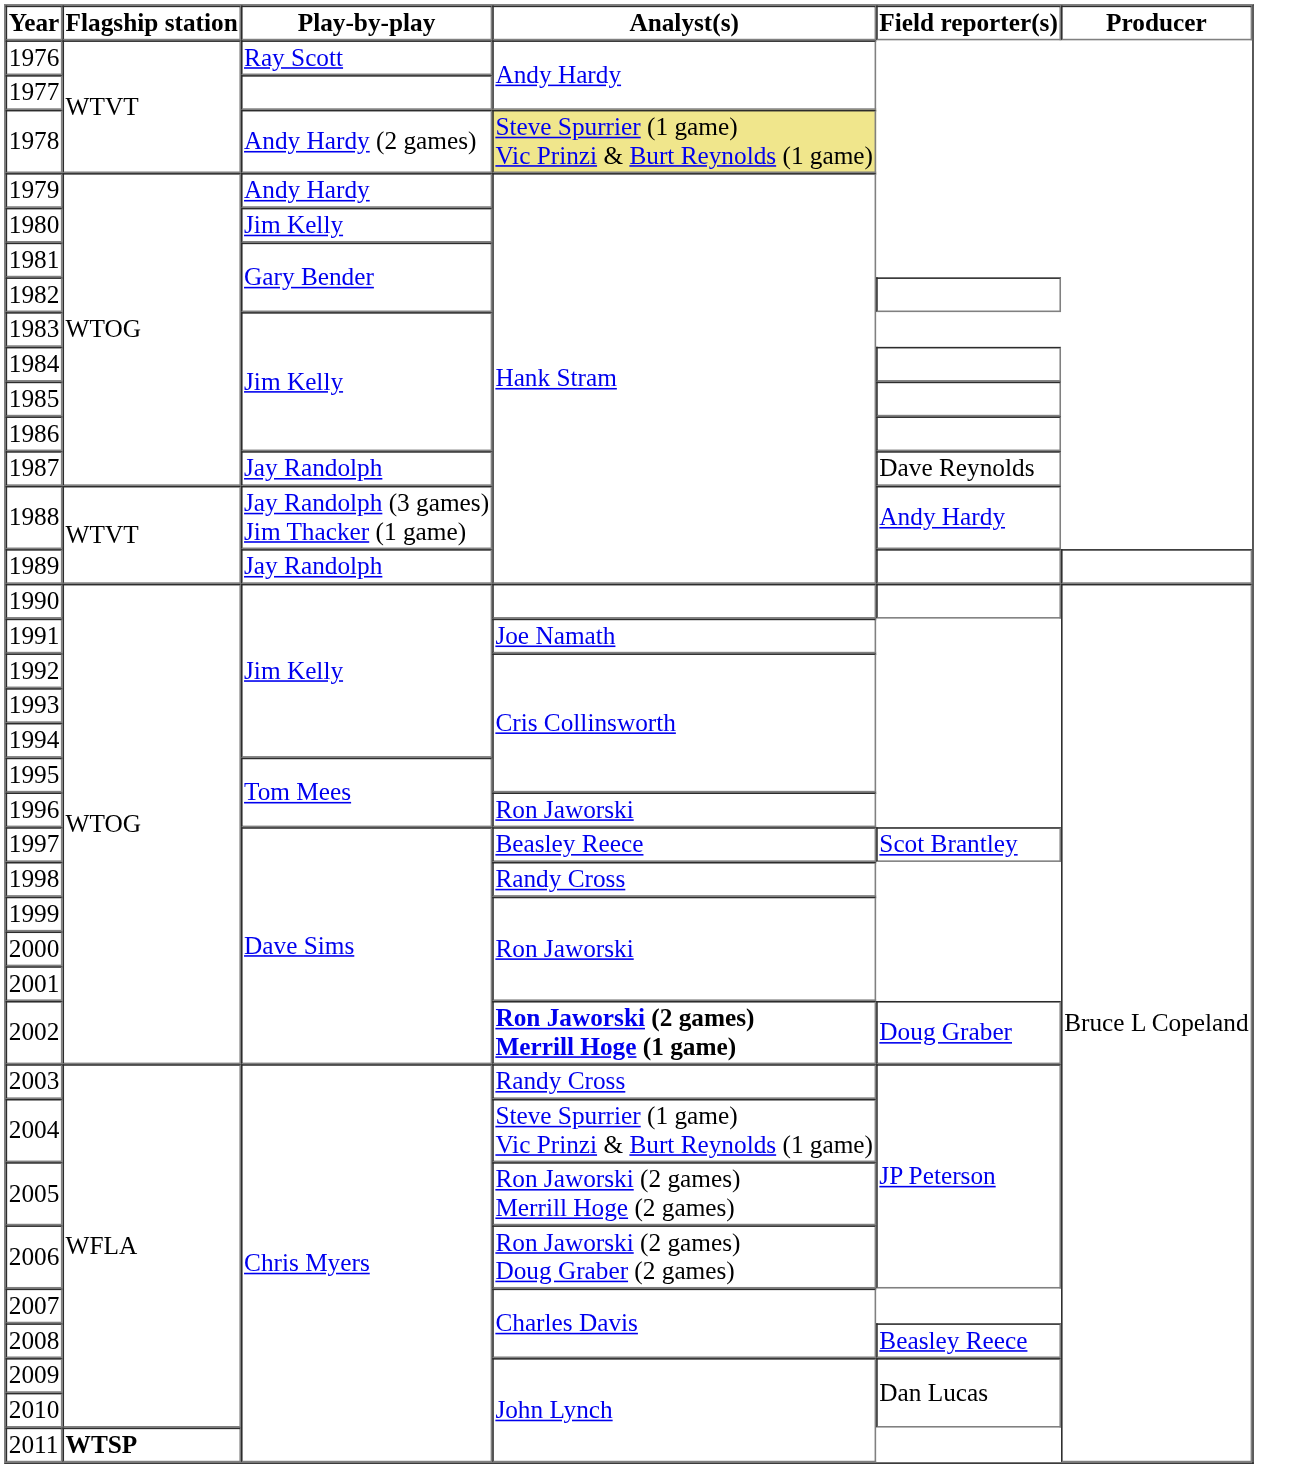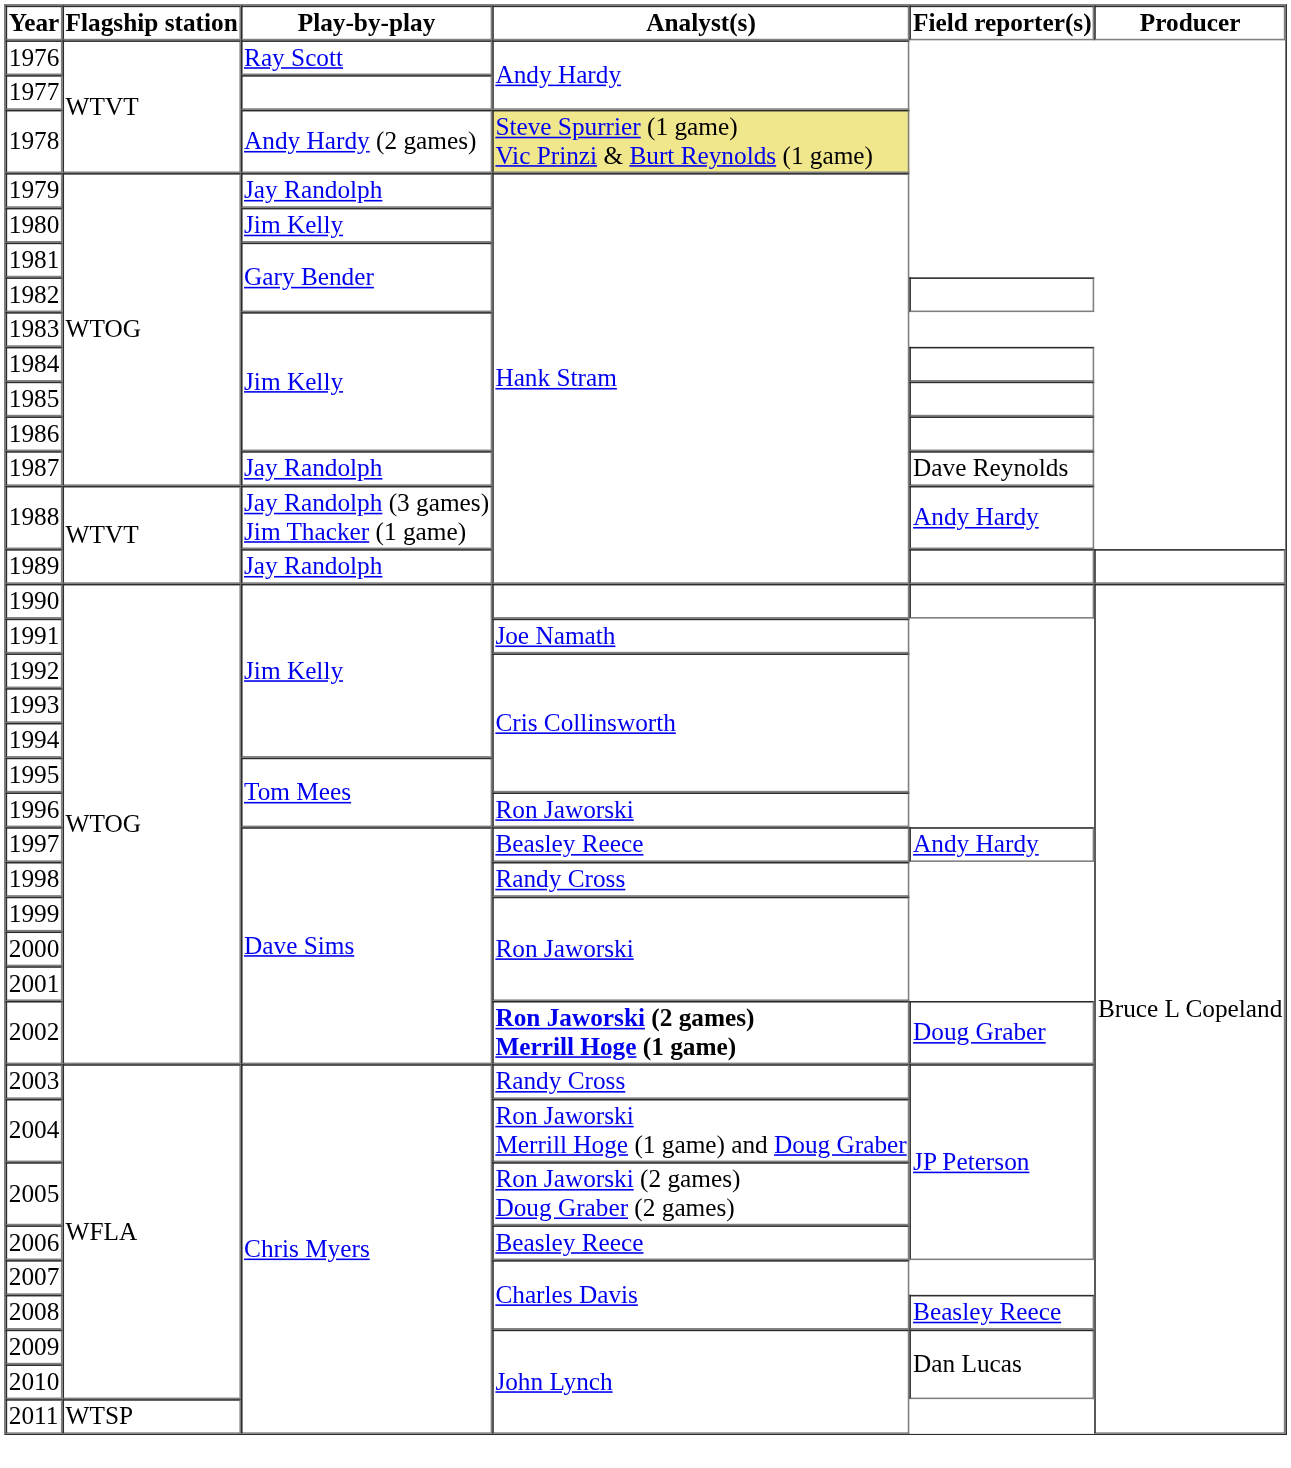1979 | Play-by-play: Andy Hardy -> Jay Randolph
1997 | Field reporter(s): Scot Brantley -> Andy Hardy
2004 | Analyst(s): Steve Spurrier (1 game) Vic Prinzi & Burt Reynolds (1 game) -> Ron Jaworski Merrill Hoge (1 game) and Doug Graber
2005 | Analyst(s): Ron Jaworski (2 games) Merrill Hoge (2 games) -> Ron Jaworski (2 games) Doug Graber (2 games)
2006 | Analyst(s): Ron Jaworski (2 games) Doug Graber (2 games) -> Beasley Reece
2011 | Flagship station: bold -> normal
